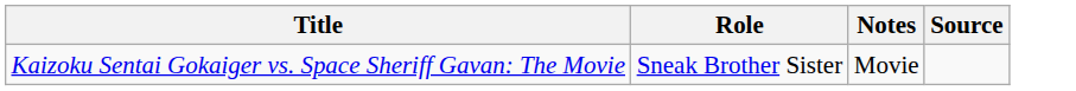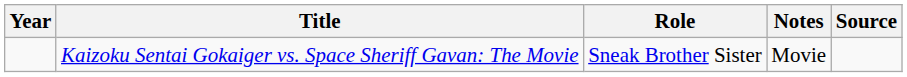+ column: Year
